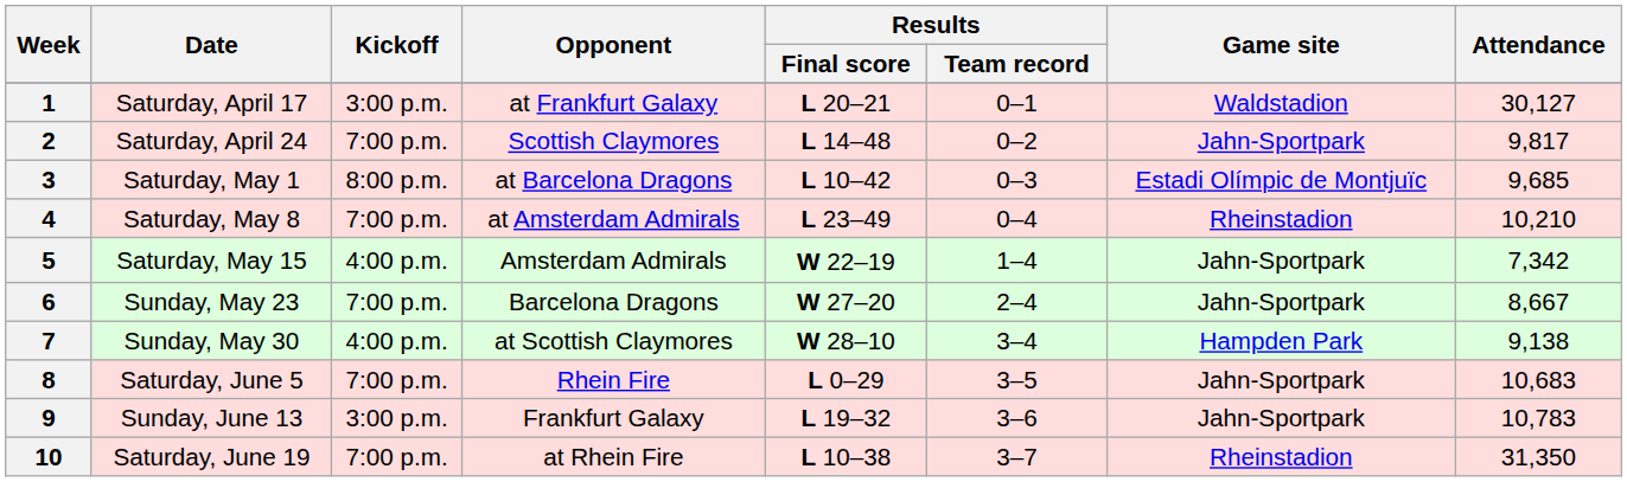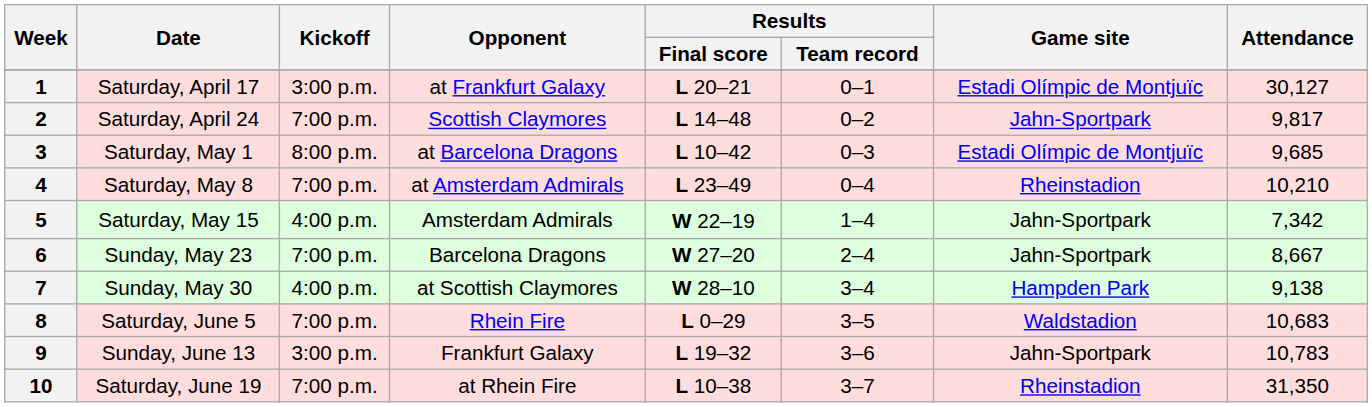1 | Game site: Waldstadion -> Estadi Olímpic de Montjuïc
8 | Game site: Jahn-Sportpark -> Waldstadion
